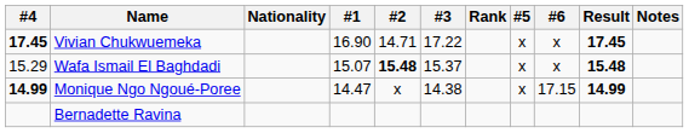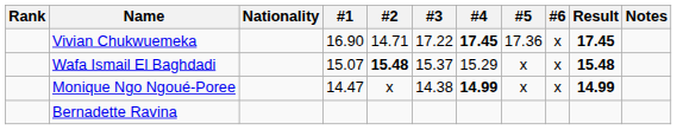columns swapped: Rank <-> #4
Vivian Chukwuemeka | #5: x -> 17.36
Monique Ngo Ngoué-Poree | #6: 17.15 -> x
